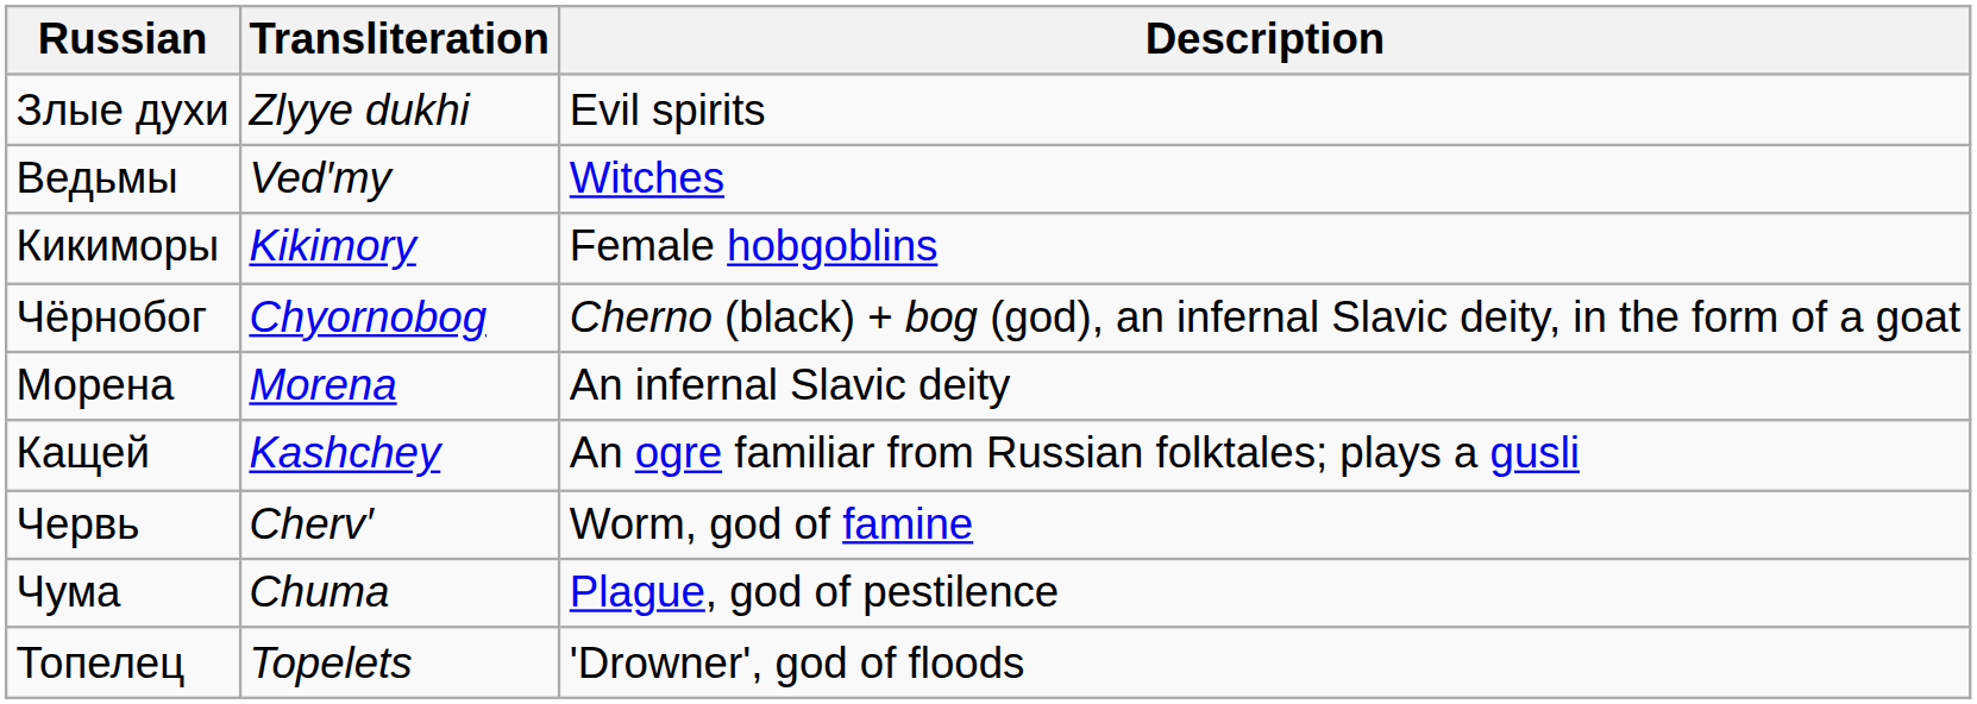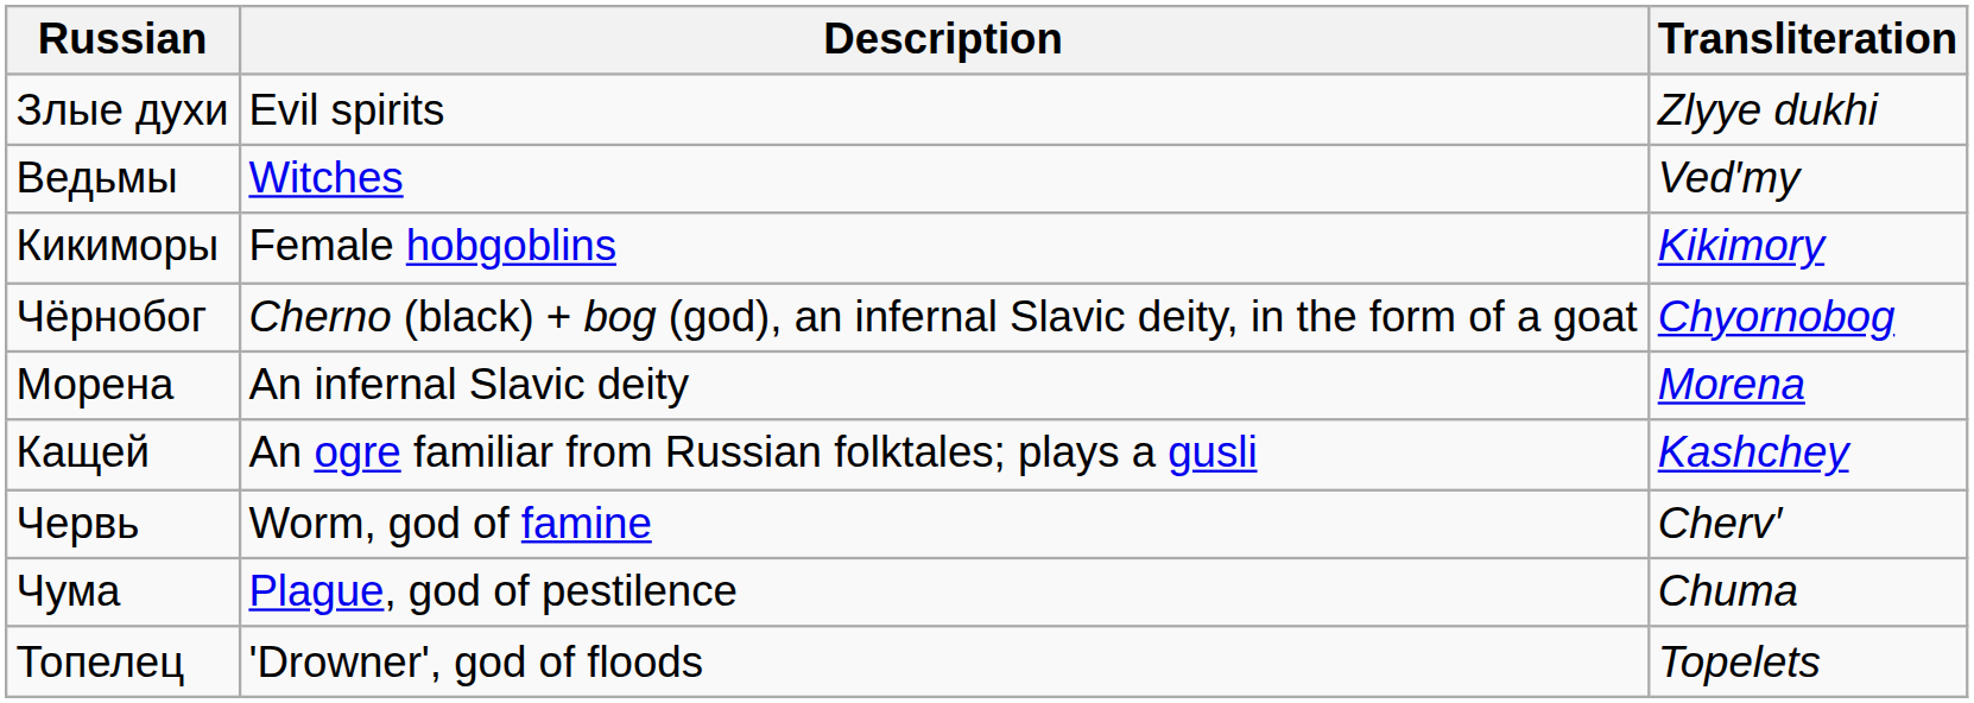columns swapped: Transliteration <-> Description
